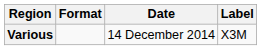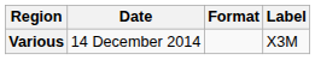columns swapped: Date <-> Format
